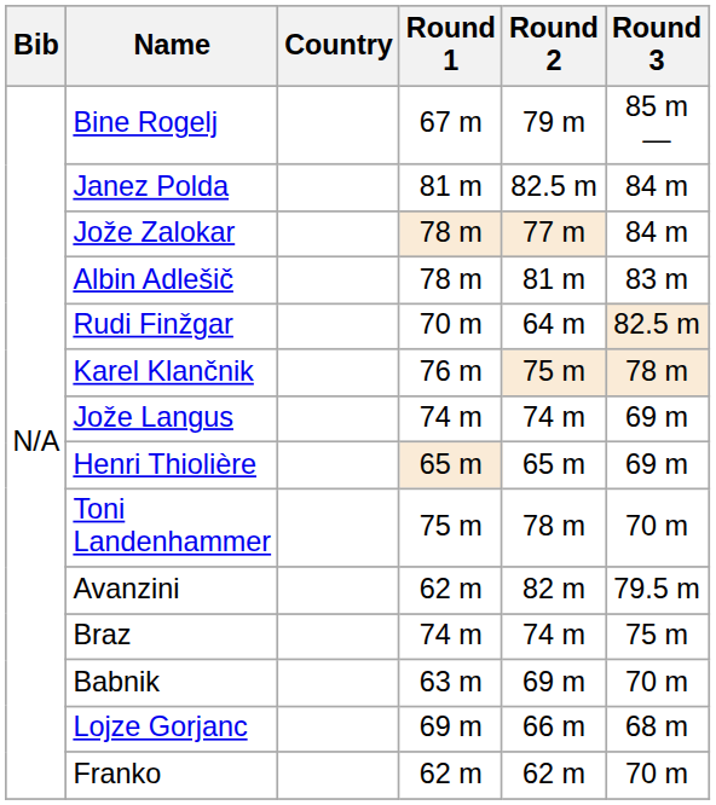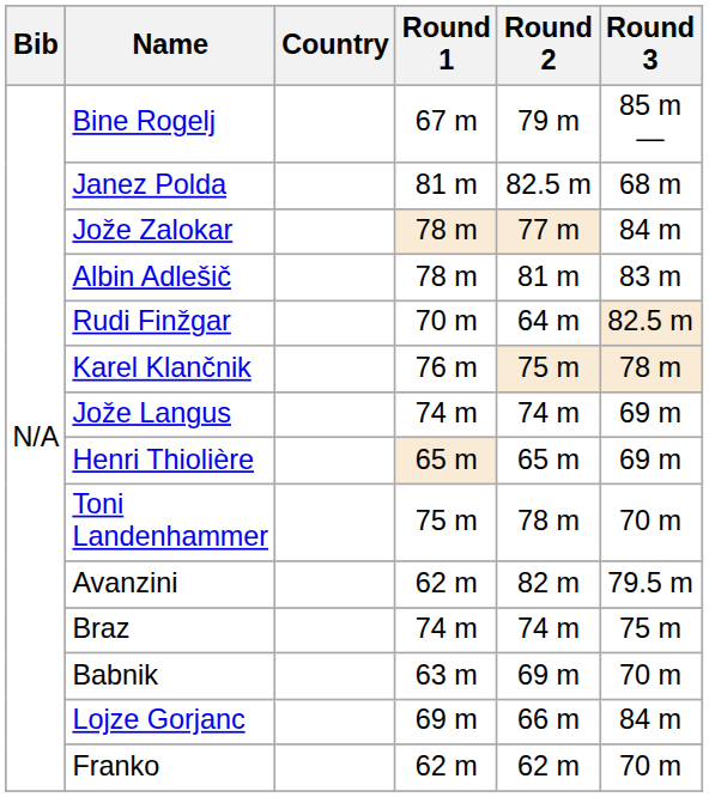Janez Polda | Round 3: 84 m -> 68 m
Lojze Gorjanc | Round 3: 68 m -> 84 m
